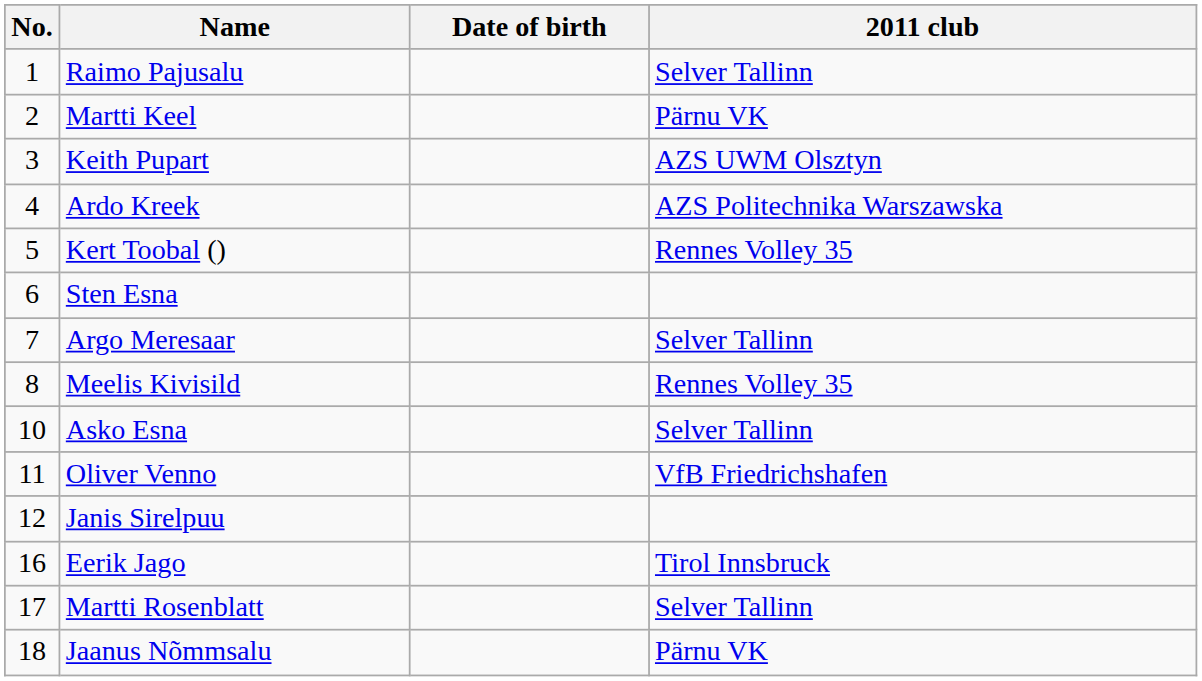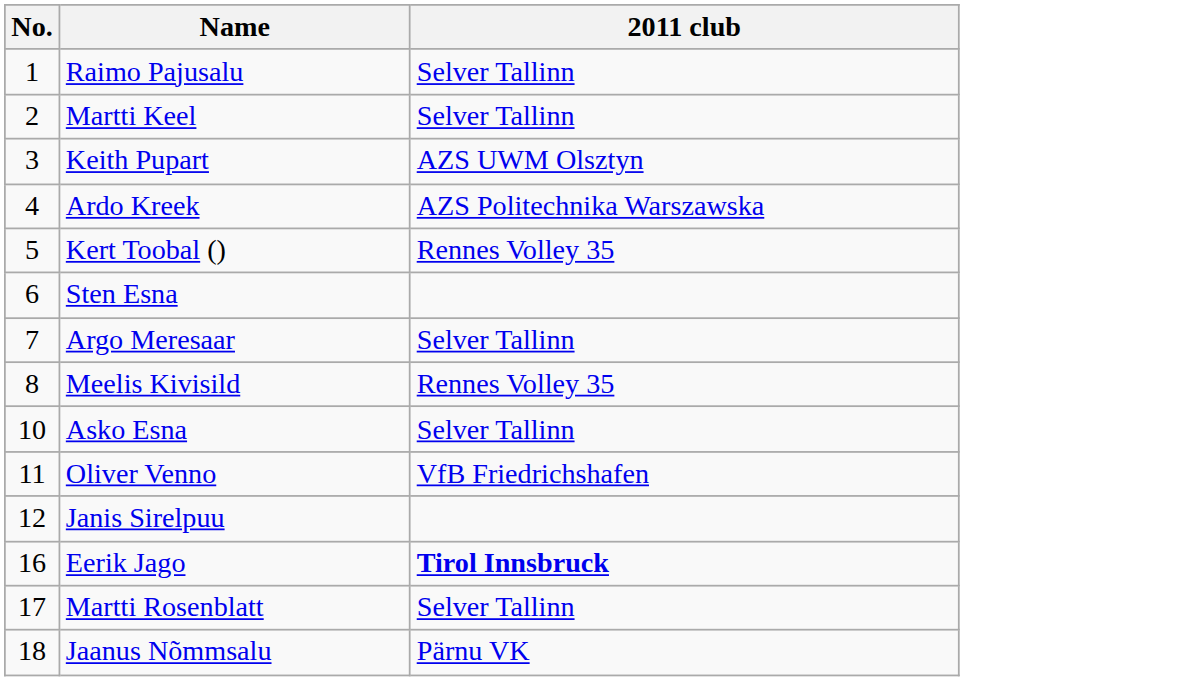- column: Date of birth
Martti Keel | 2011 club: Pärnu VK -> Selver Tallinn
Eerik Jago | 2011 club: normal -> bold
